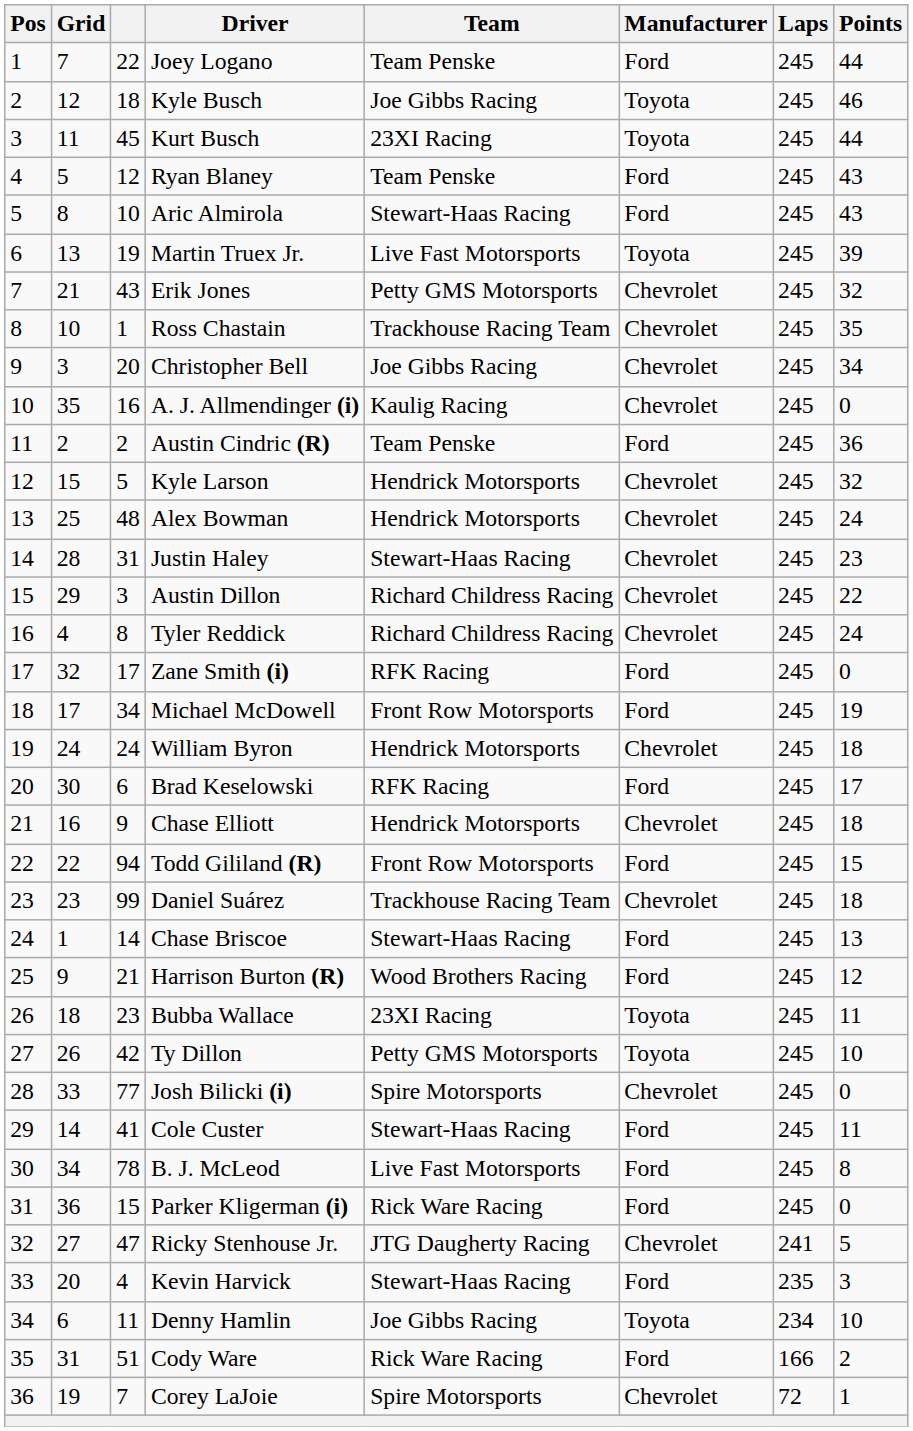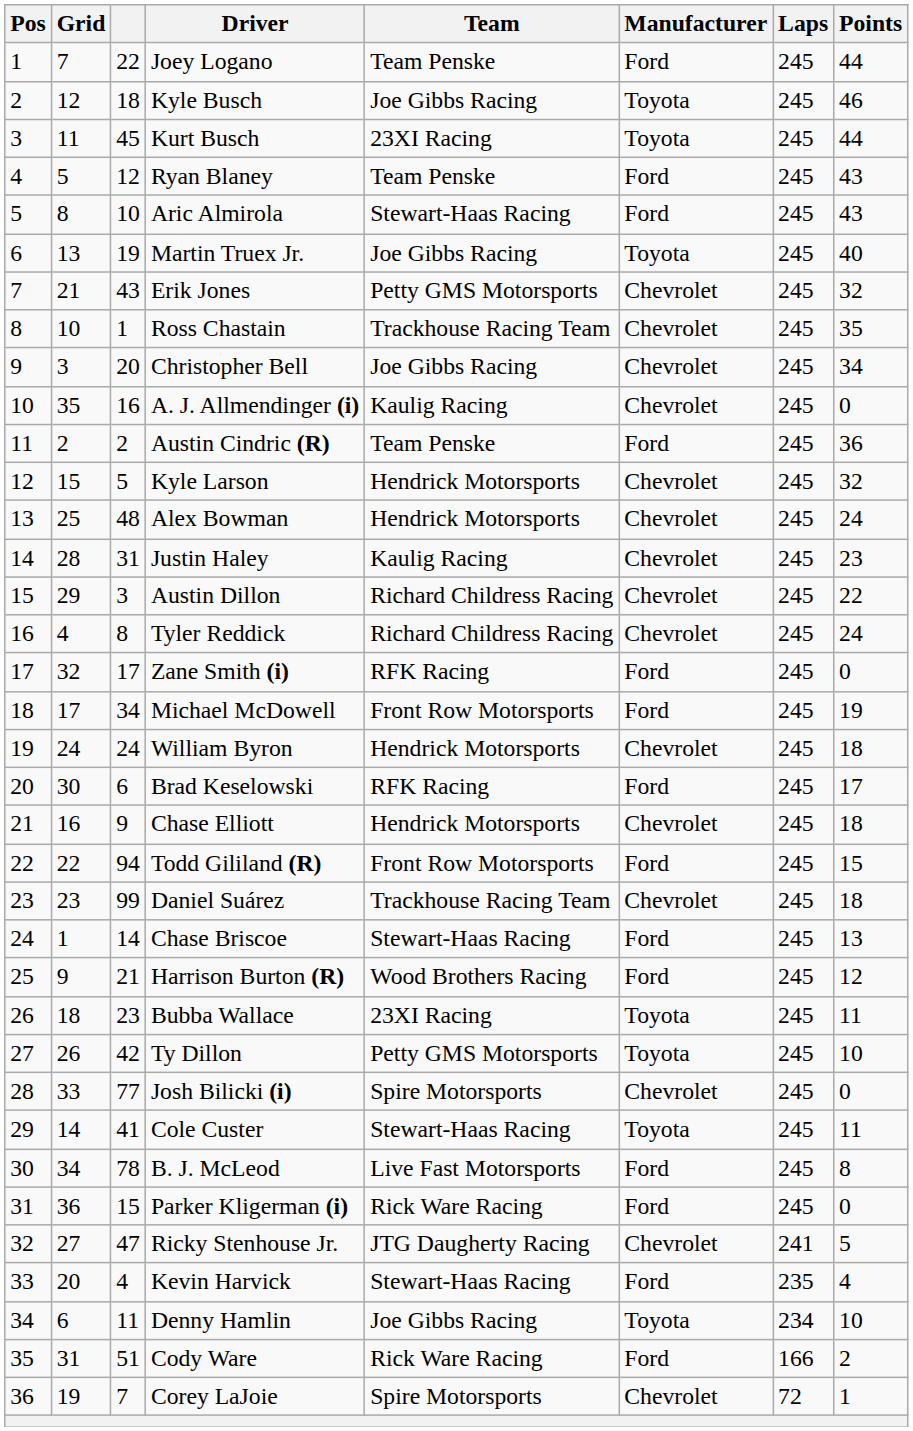Martin Truex Jr. | Team: Live Fast Motorsports -> Joe Gibbs Racing
Martin Truex Jr. | Points: 39 -> 40
Justin Haley | Team: Stewart-Haas Racing -> Kaulig Racing
Cole Custer | Manufacturer: Ford -> Toyota
Kevin Harvick | Points: 3 -> 4
